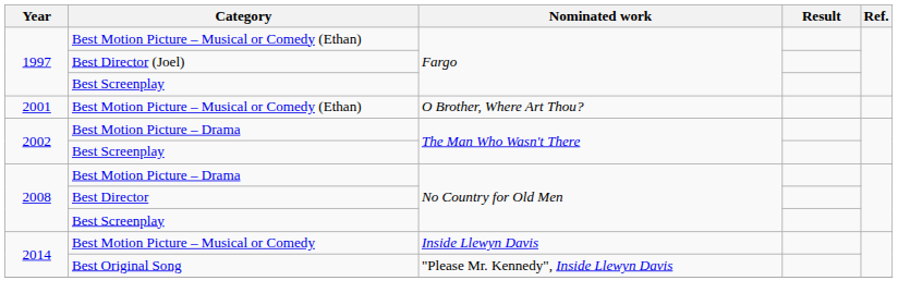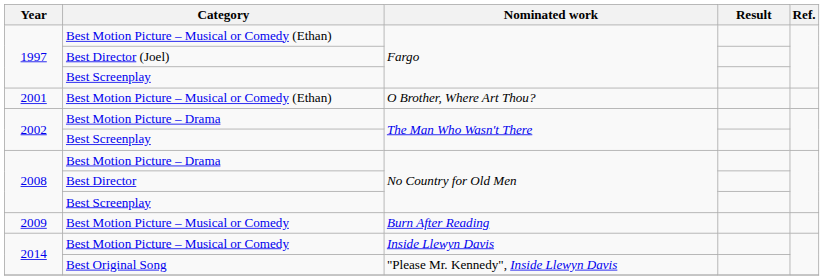+ row: 2009 | Best Motion Picture – Musical or Comedy | Burn After Reading
